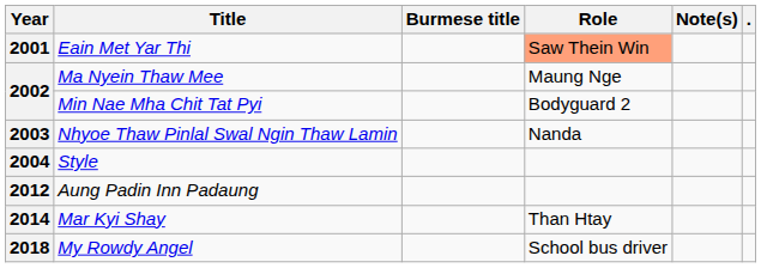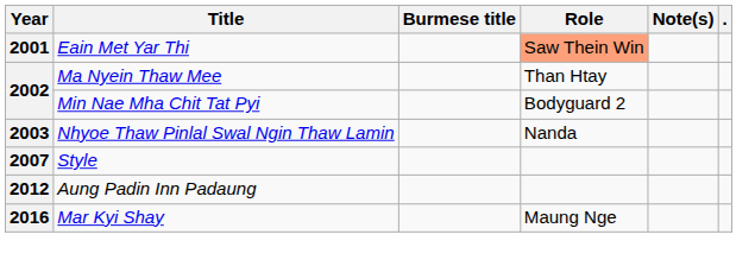Ma Nyein Thaw Mee | Role: Maung Nge -> Than Htay
Style | Year: 2004 -> 2007
Mar Kyi Shay | Year: 2014 -> 2016
Mar Kyi Shay | Role: Than Htay -> Maung Nge
- row: 2018 | My Rowdy Angel | School bus driver
